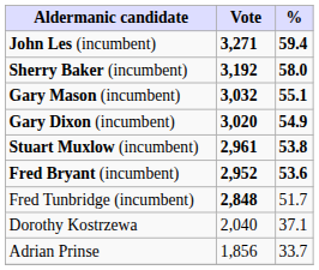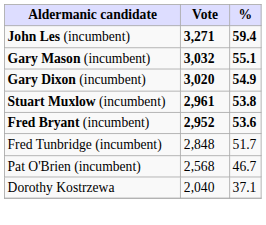- row: Sherry Baker (incumbent) | 3,192 | 58.0
Fred Tunbridge (incumbent) | Vote: bold -> normal
+ row: Pat O'Brien (incumbent) | 2,568 | 46.7
- row: Adrian Prinse | 1,856 | 33.7
